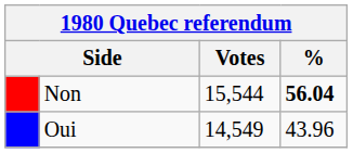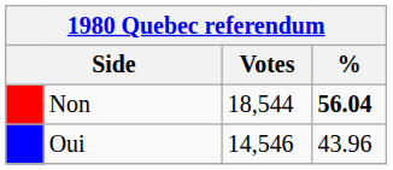Non | Votes: 15,544 -> 18,544
Oui | Votes: 14,549 -> 14,546
